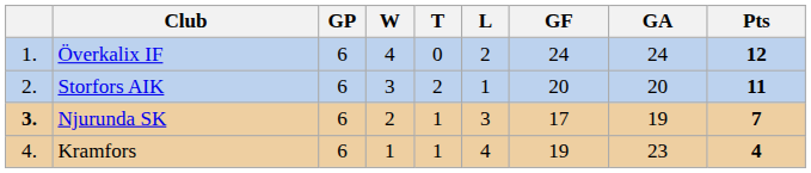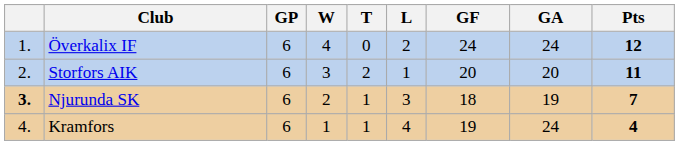Njurunda SK | GF: 17 -> 18
Kramfors | GA: 23 -> 24
